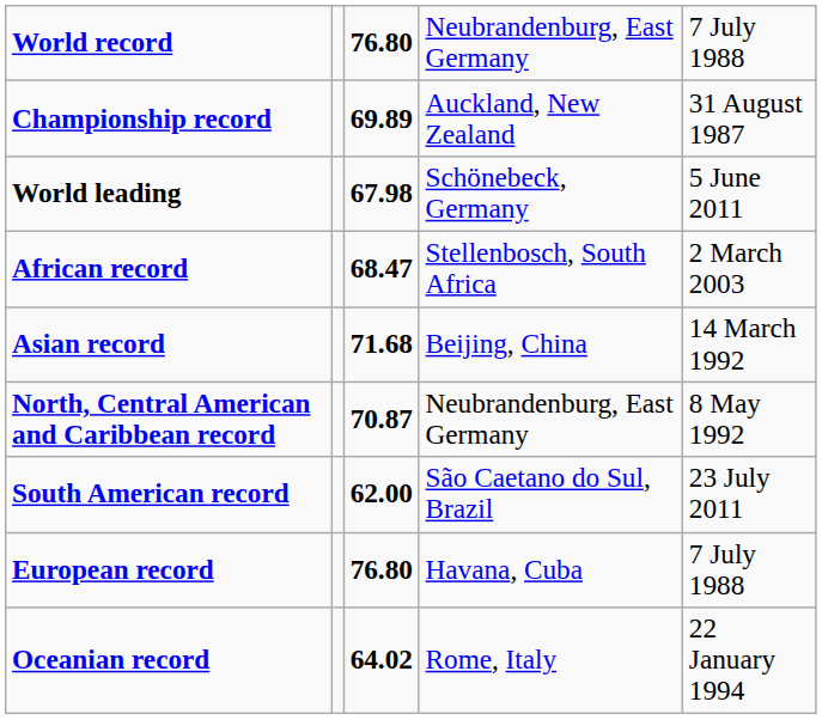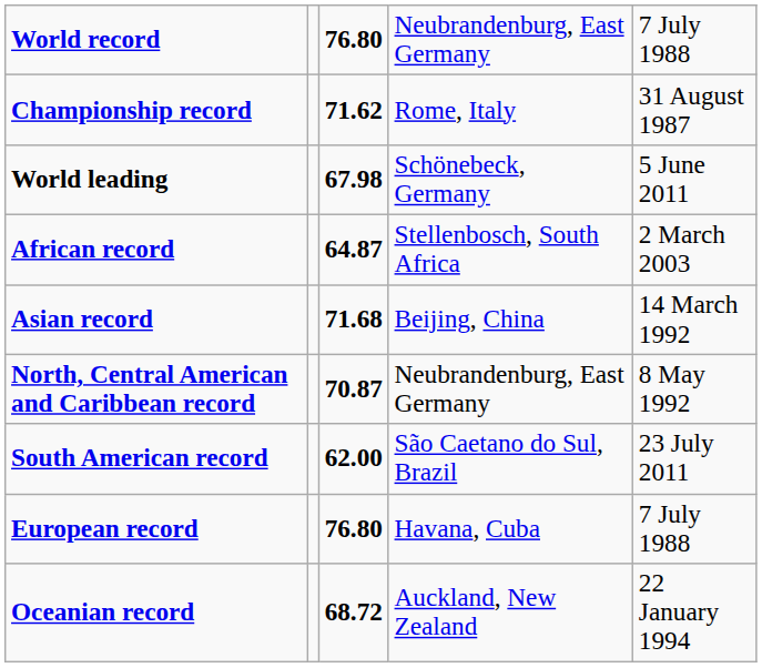Championship record | column 3: 69.89 -> 71.62
Championship record | column 4: Auckland, New Zealand -> Rome, Italy
African record | column 3: 68.47 -> 64.87
Oceanian record | column 3: 64.02 -> 68.72
Oceanian record | column 4: Rome, Italy -> Auckland, New Zealand
